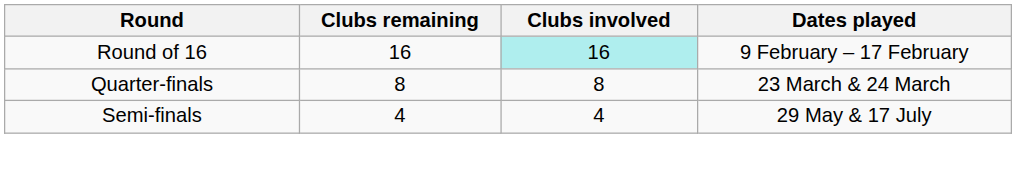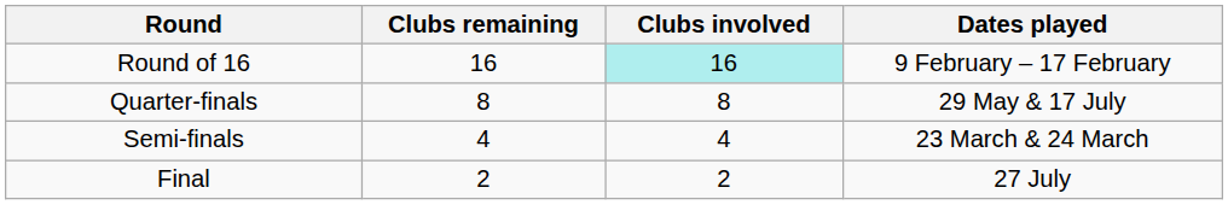Quarter-finals | Dates played: 23 March & 24 March -> 29 May & 17 July
Semi-finals | Dates played: 29 May & 17 July -> 23 March & 24 March
+ row: Final | 2 | 2 | 27 July
